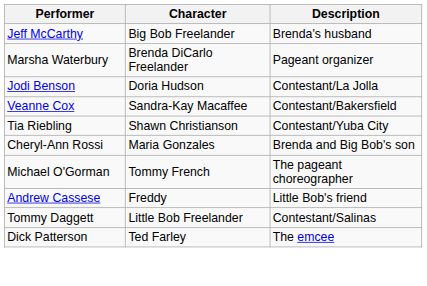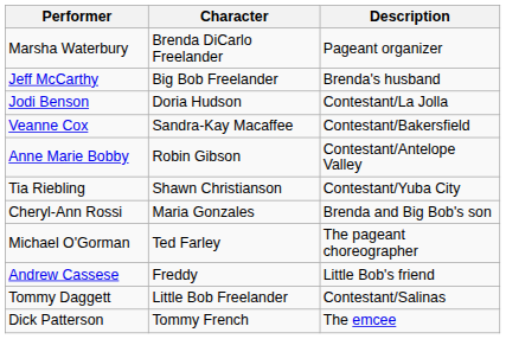rows swapped: Marsha Waterbury <-> Jeff McCarthy
+ row: Anne Marie Bobby | Robin Gibson | Contestant/Antelope Valley
Michael O'Gorman | Character: Tommy French -> Ted Farley
Dick Patterson | Character: Ted Farley -> Tommy French
